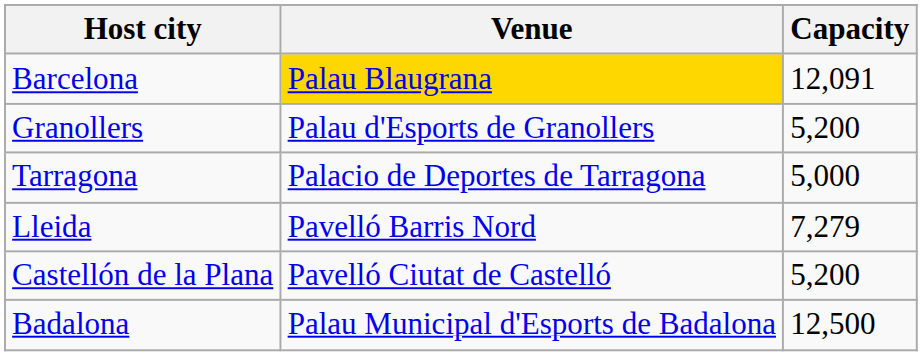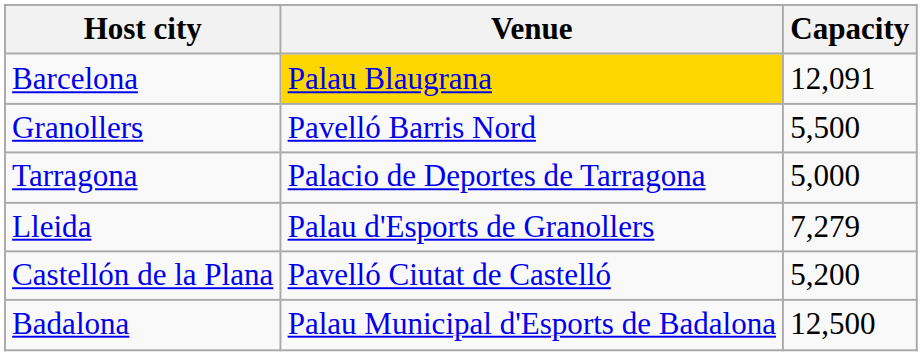Granollers | Venue: Palau d'Esports de Granollers -> Pavelló Barris Nord
Granollers | Capacity: 5,200 -> 5,500
Lleida | Venue: Pavelló Barris Nord -> Palau d'Esports de Granollers
